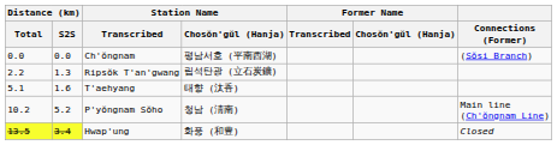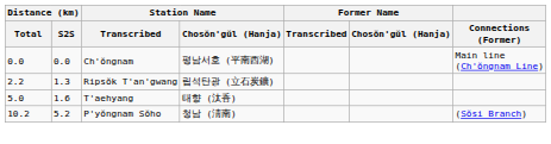Ch'ŏngnam | Connections (Former): (Sŏsi Branch) -> Main line (Ch'ŏngnam Line)
T'aehyang | Distance (km) / Total: 5.1 -> 5.0
P'yŏngnam Sŏho | Connections (Former): Main line (Ch'ŏngnam Line) -> (Sŏsi Branch)
- row: 13.5 | 3.4 | Hwap'ung | 화풍 (和豊) | Closed
